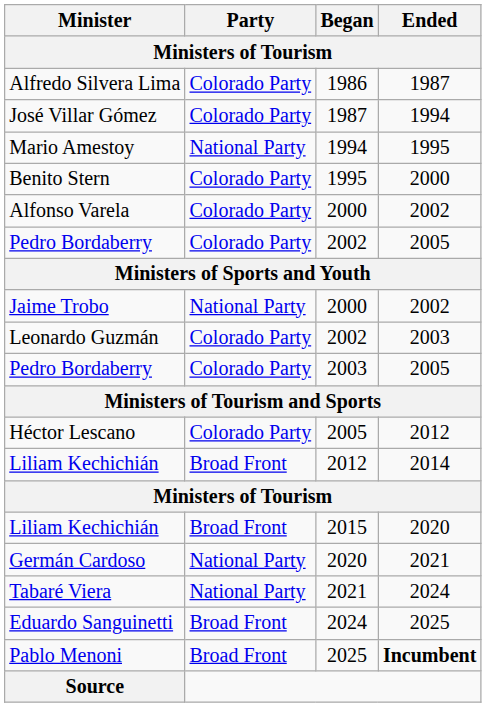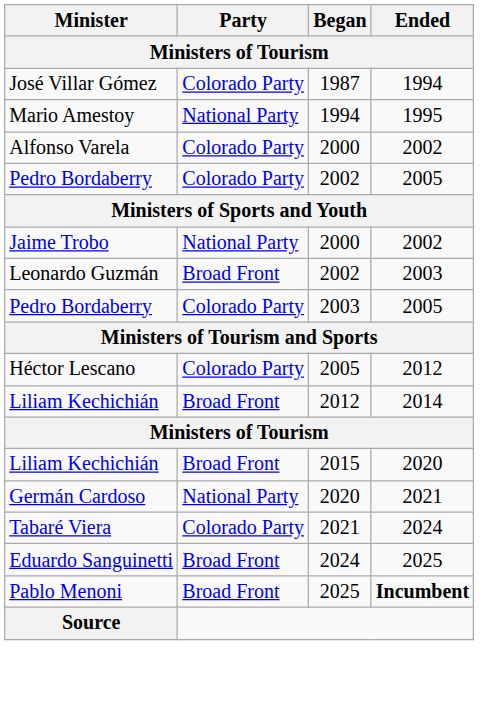- row: Alfredo Silvera Lima | Colorado Party | 1986 | 1987
- row: Benito Stern | Colorado Party | 1995 | 2000
Leonardo Guzmán | Party: Colorado Party -> Broad Front
Tabaré Viera | Party: National Party -> Colorado Party
